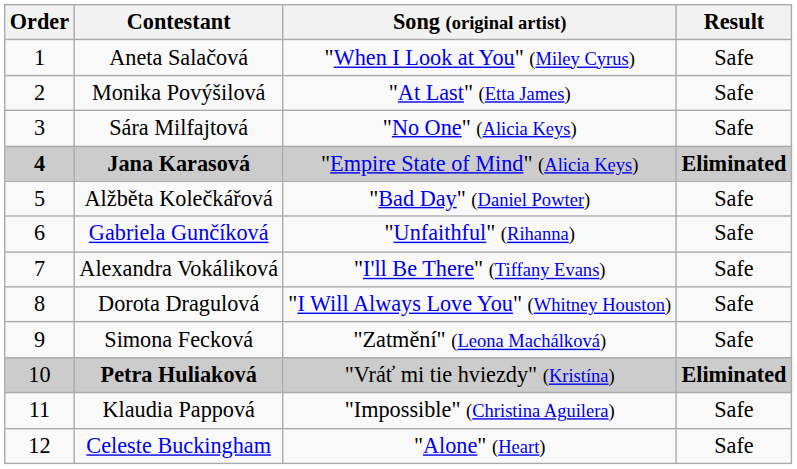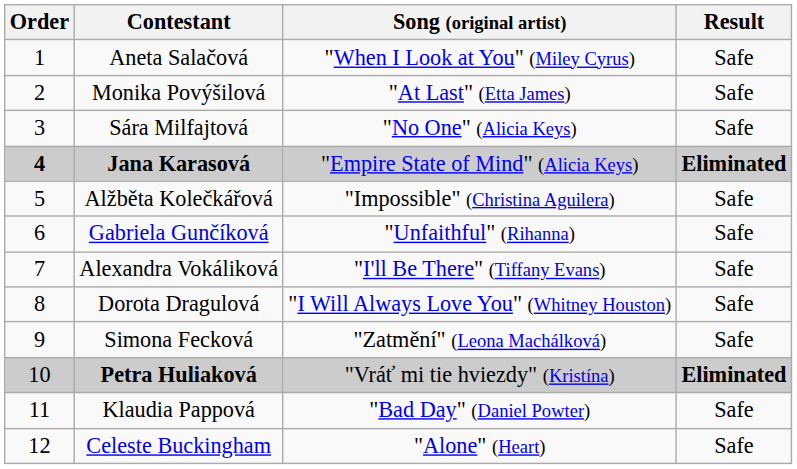Alžběta Kolečkářová | Song (original artist): "Bad Day" (Daniel Powter) -> "Impossible" (Christina Aguilera)
Klaudia Pappová | Song (original artist): "Impossible" (Christina Aguilera) -> "Bad Day" (Daniel Powter)
